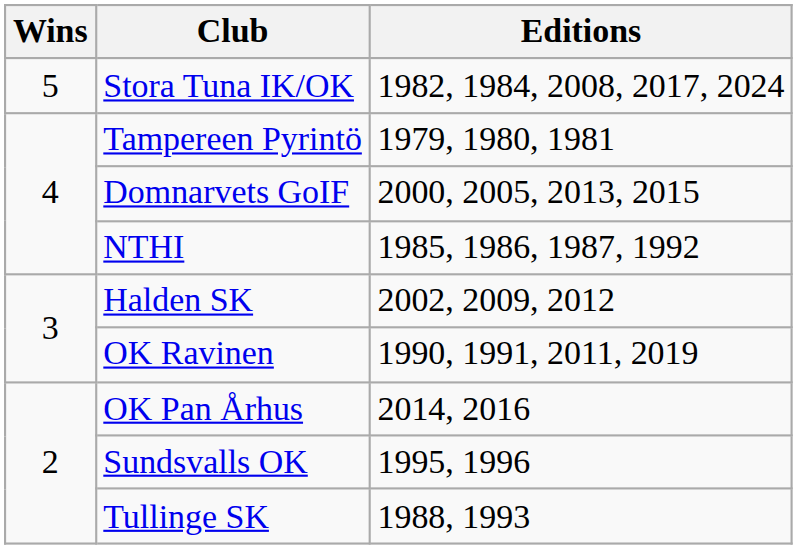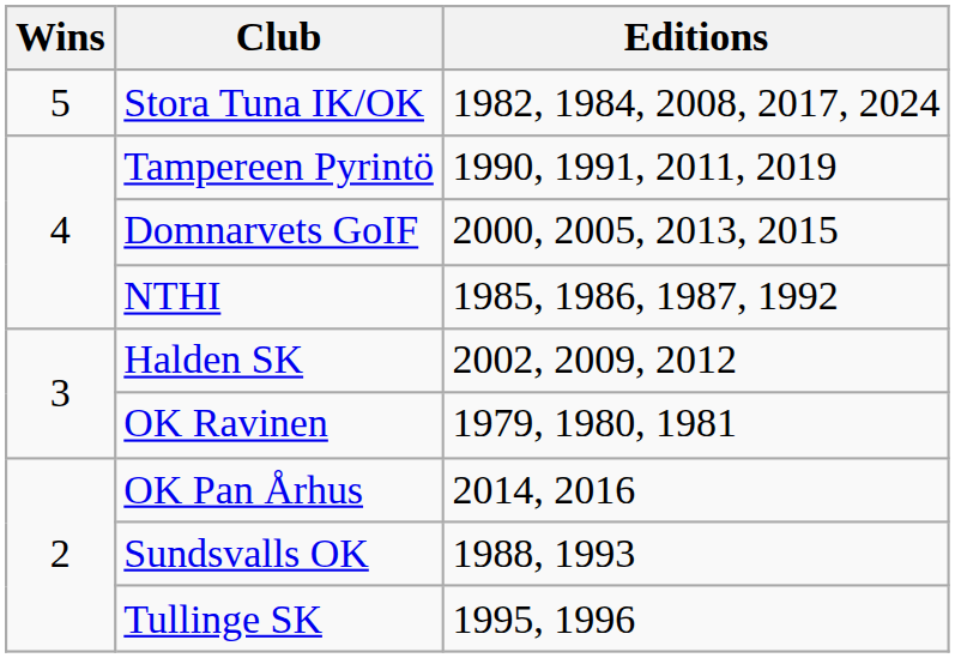Tampereen Pyrintö | Editions: 1979, 1980, 1981 -> 1990, 1991, 2011, 2019
OK Ravinen | Editions: 1990, 1991, 2011, 2019 -> 1979, 1980, 1981
Sundsvalls OK | Editions: 1995, 1996 -> 1988, 1993
Tullinge SK | Editions: 1988, 1993 -> 1995, 1996
